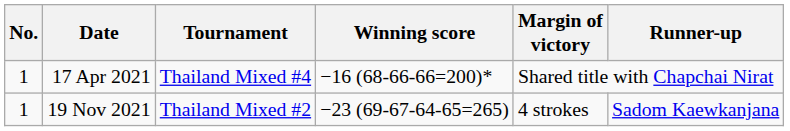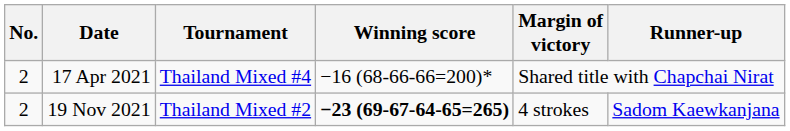17 Apr 2021 | No.: 1 -> 2
19 Nov 2021 | No.: 1 -> 2
19 Nov 2021 | Winning score: normal -> bold
